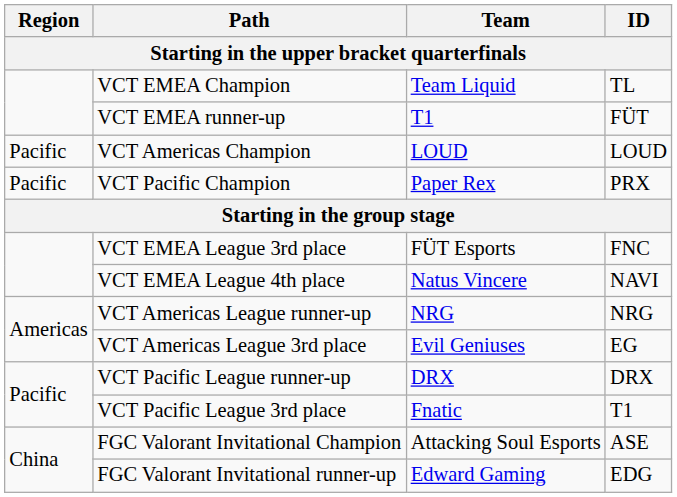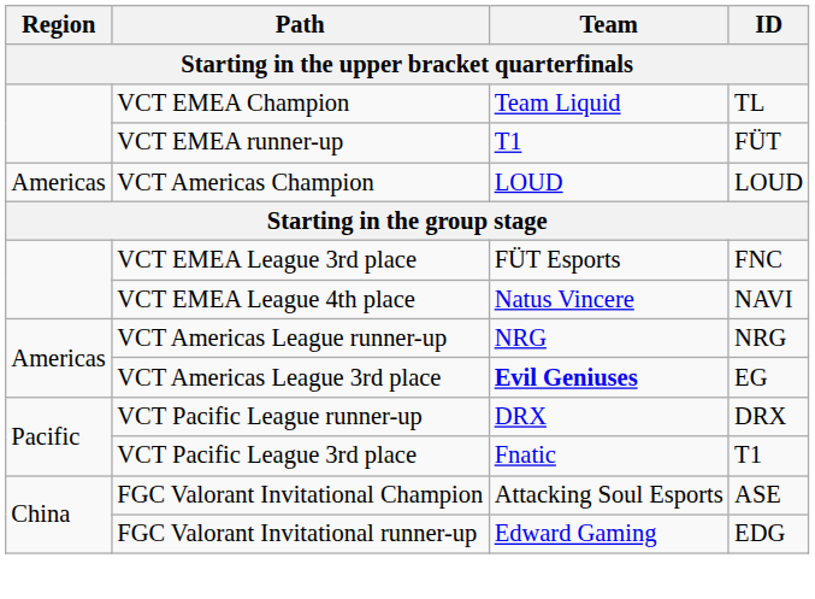VCT Americas Champion | Region: Pacific -> Americas
- row: Pacific | VCT Pacific Champion | Paper Rex | PRX
VCT Americas League 3rd place | Team: normal -> bold
